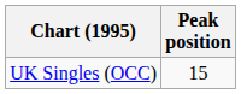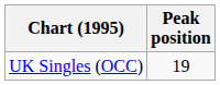UK Singles (OCC) | Peak position: 15 -> 19
